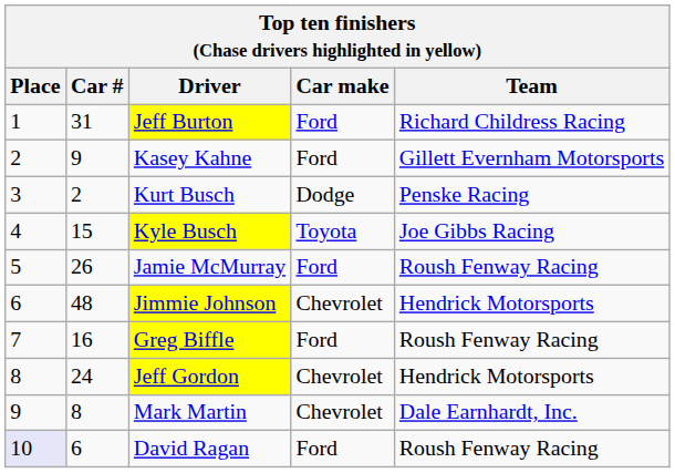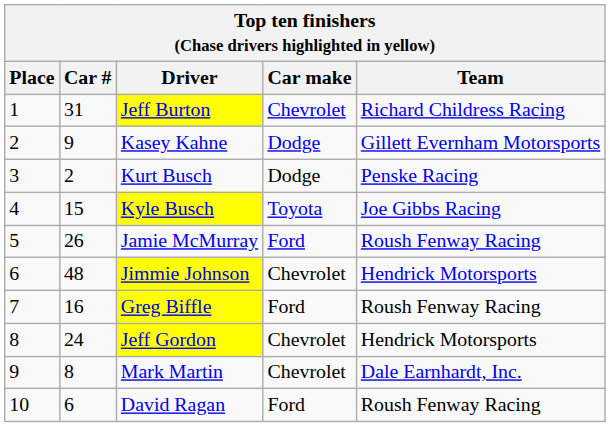Jeff Burton | Car make: Ford -> Chevrolet
Kasey Kahne | Car make: Ford -> Dodge
David Ragan | Place: lavender background -> no background
